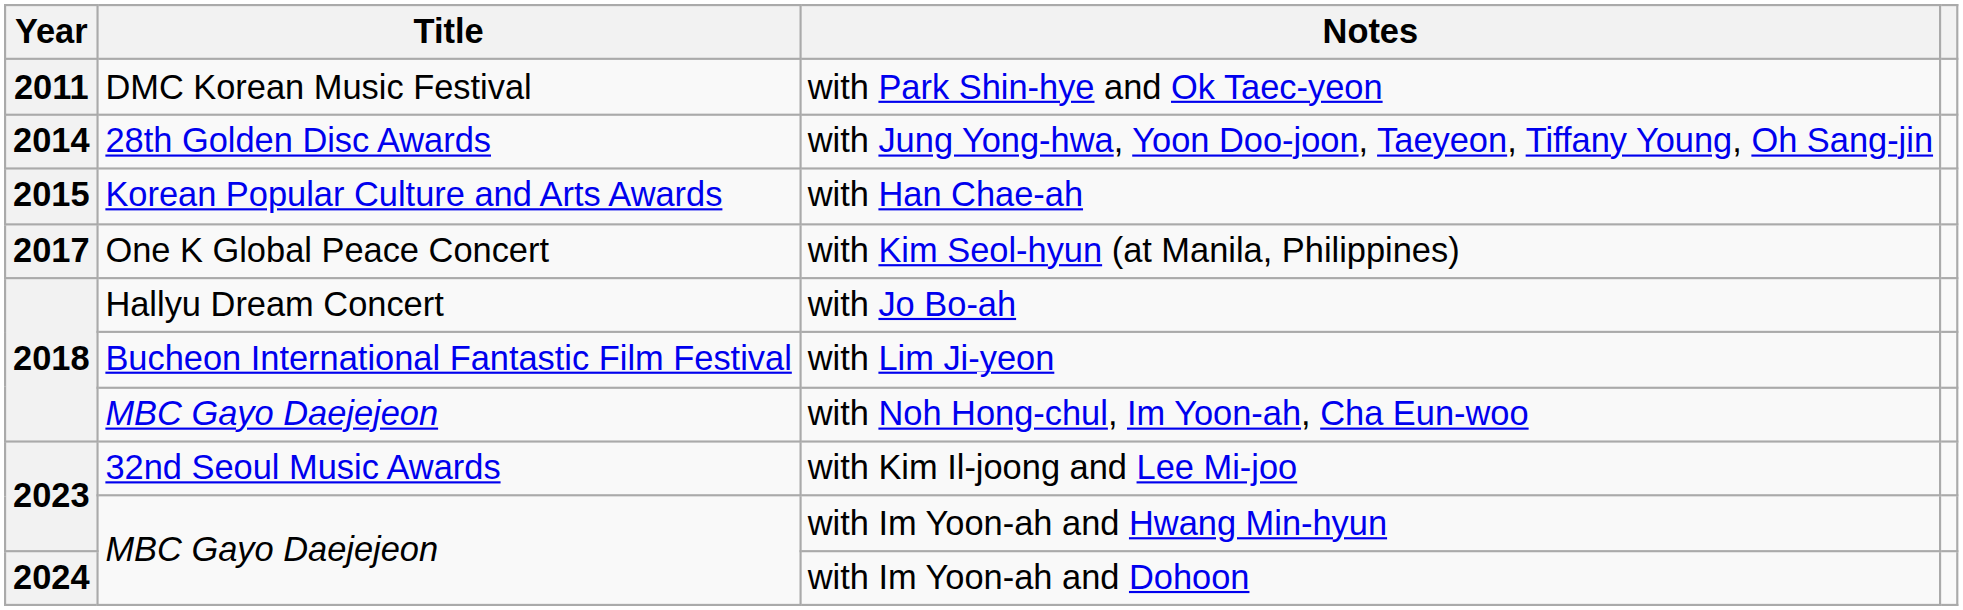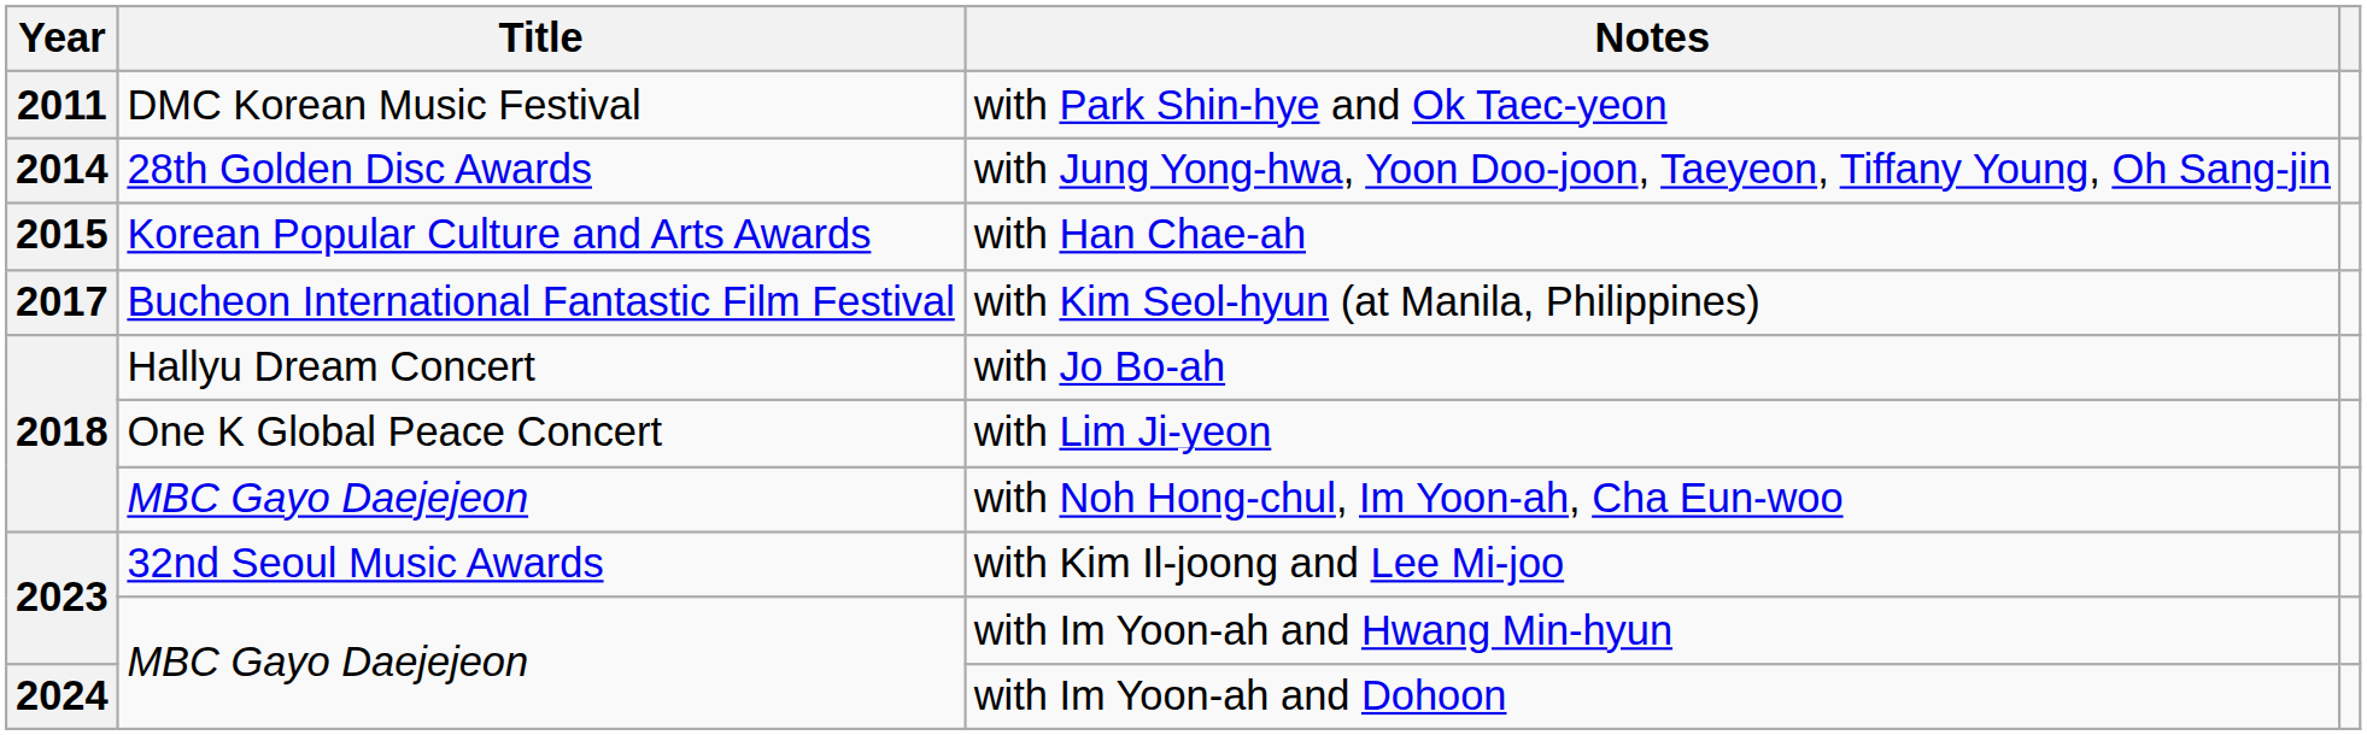with Kim Seol-hyun (at Manila, Philippines) | Title: One K Global Peace Concert -> Bucheon International Fantastic Film Festival
with Lim Ji-yeon | Title: Bucheon International Fantastic Film Festival -> One K Global Peace Concert
